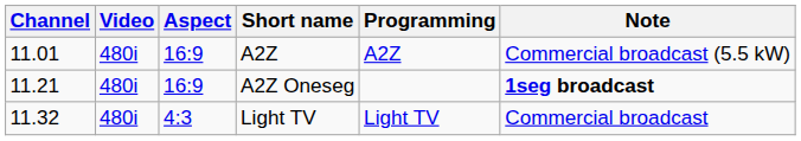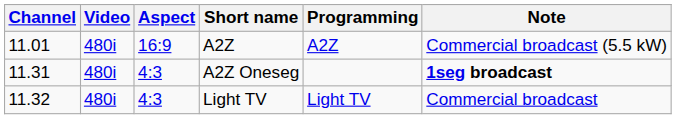A2Z Oneseg | Channel: 11.21 -> 11.31
A2Z Oneseg | Aspect: 16:9 -> 4:3
